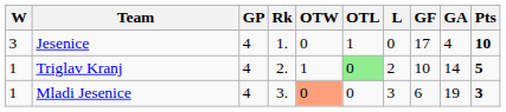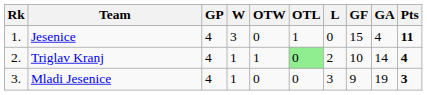columns swapped: Rk <-> W
Jesenice | GF: 17 -> 15
Jesenice | Pts: 10 -> 11
Triglav Kranj | Pts: 5 -> 4
Mladi Jesenice | OTW: lightsalmon background -> no background
Mladi Jesenice | GF: 6 -> 9
